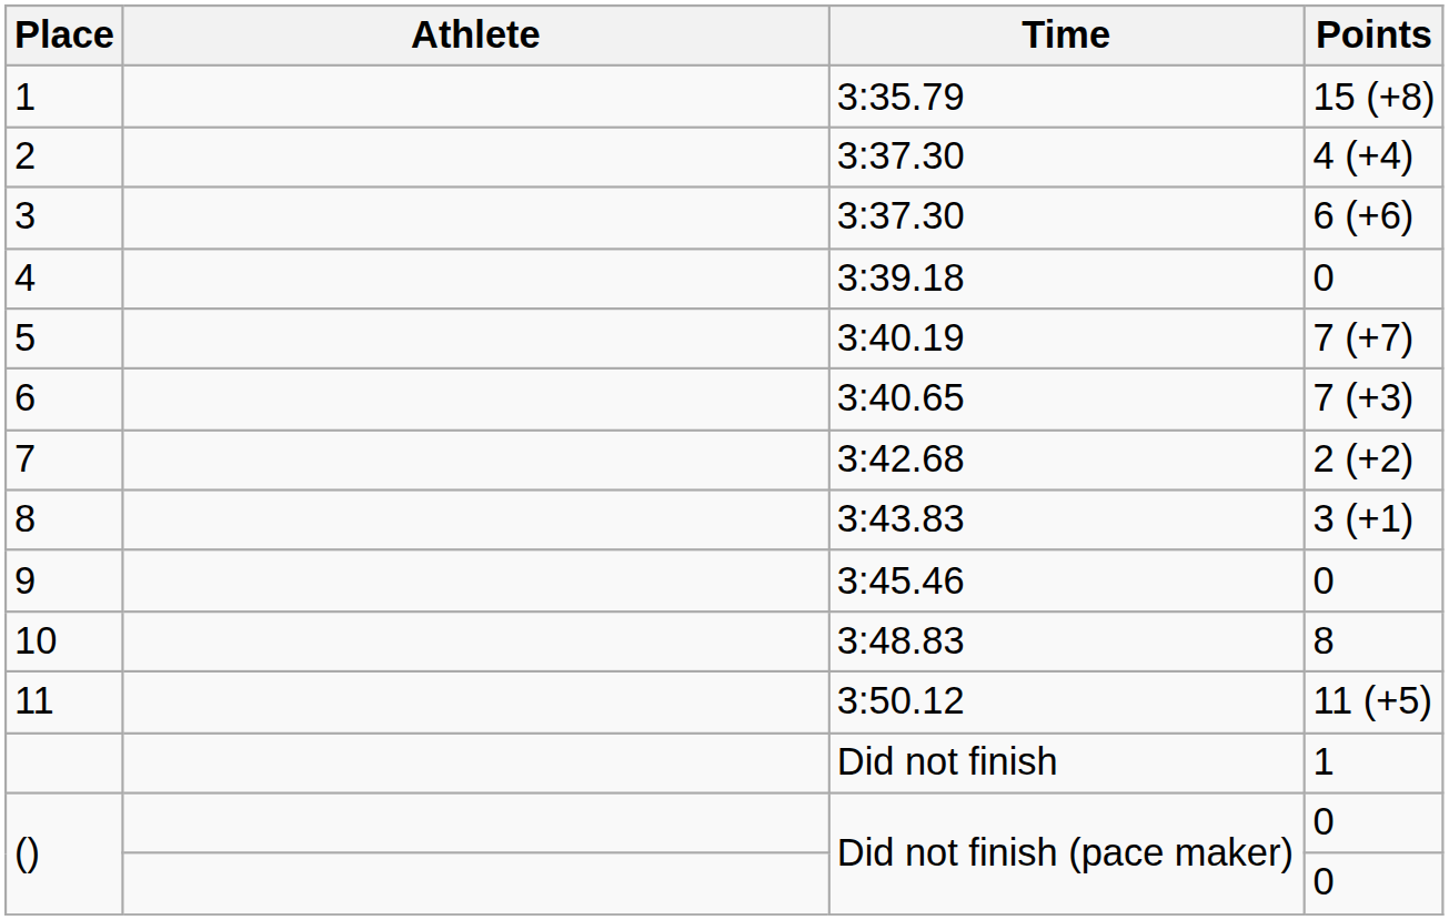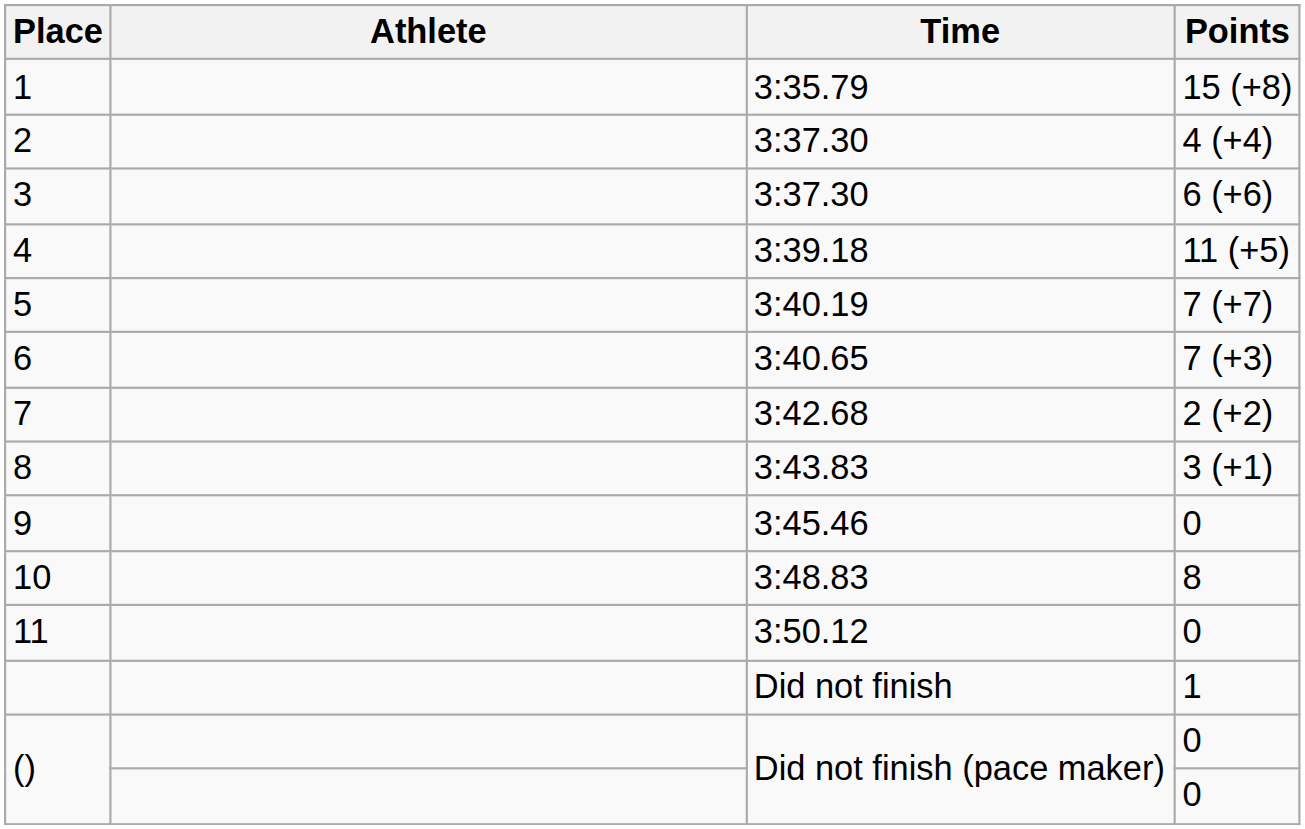4 | Points: 0 -> 11 (+5)
11 | Points: 11 (+5) -> 0
